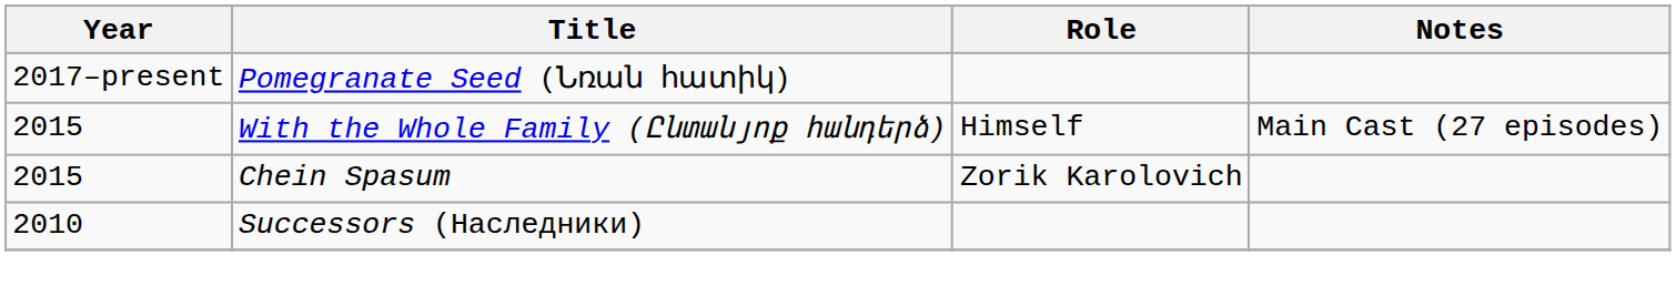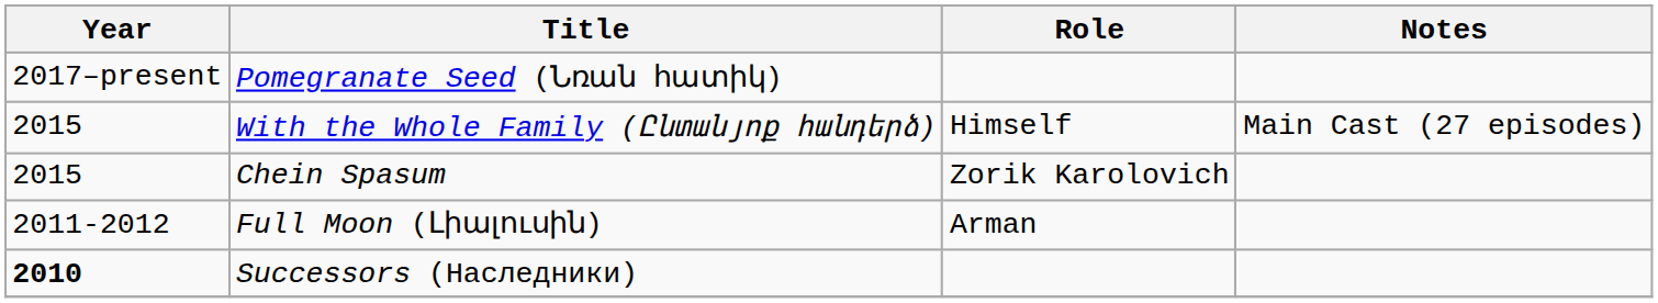+ row: 2011-2012 | Full Moon (Լիալուսին) | Arman
Successors (Наследники) | Year: normal -> bold
